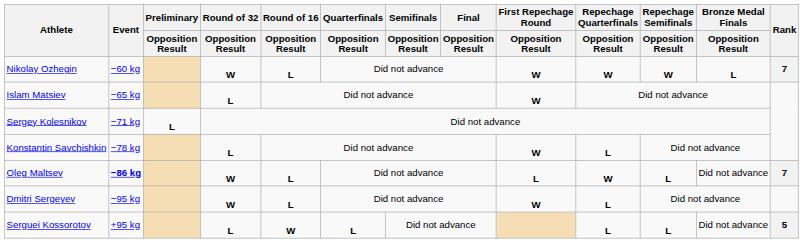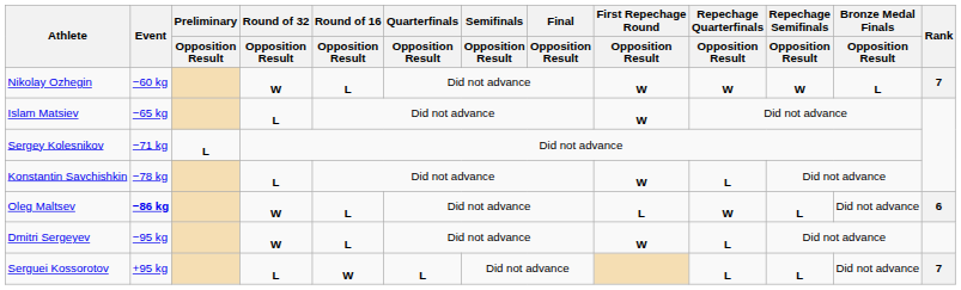Oleg Maltsev | Rank: 7 -> 6
Serguei Kossorotov | Rank: 5 -> 7
